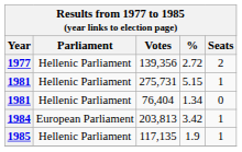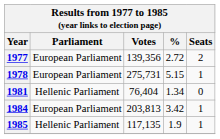139,356 | Parliament: Hellenic Parliament -> European Parliament
275,731 | Year: 1981 -> 1978
275,731 | Parliament: Hellenic Parliament -> European Parliament
